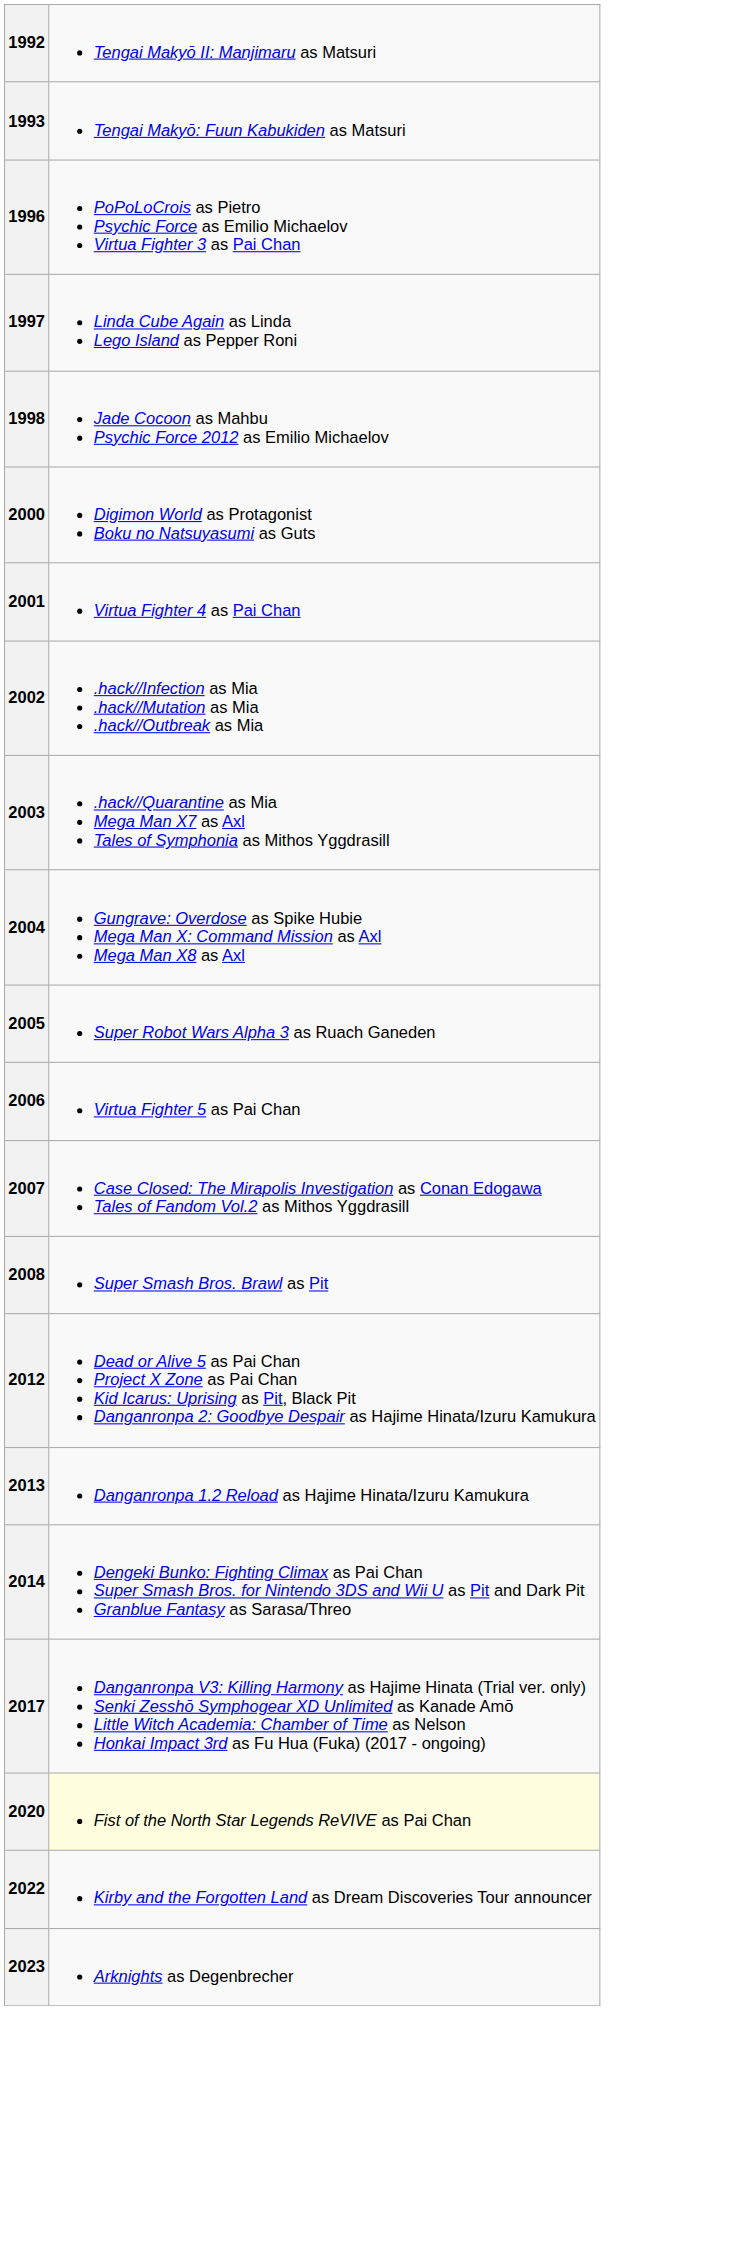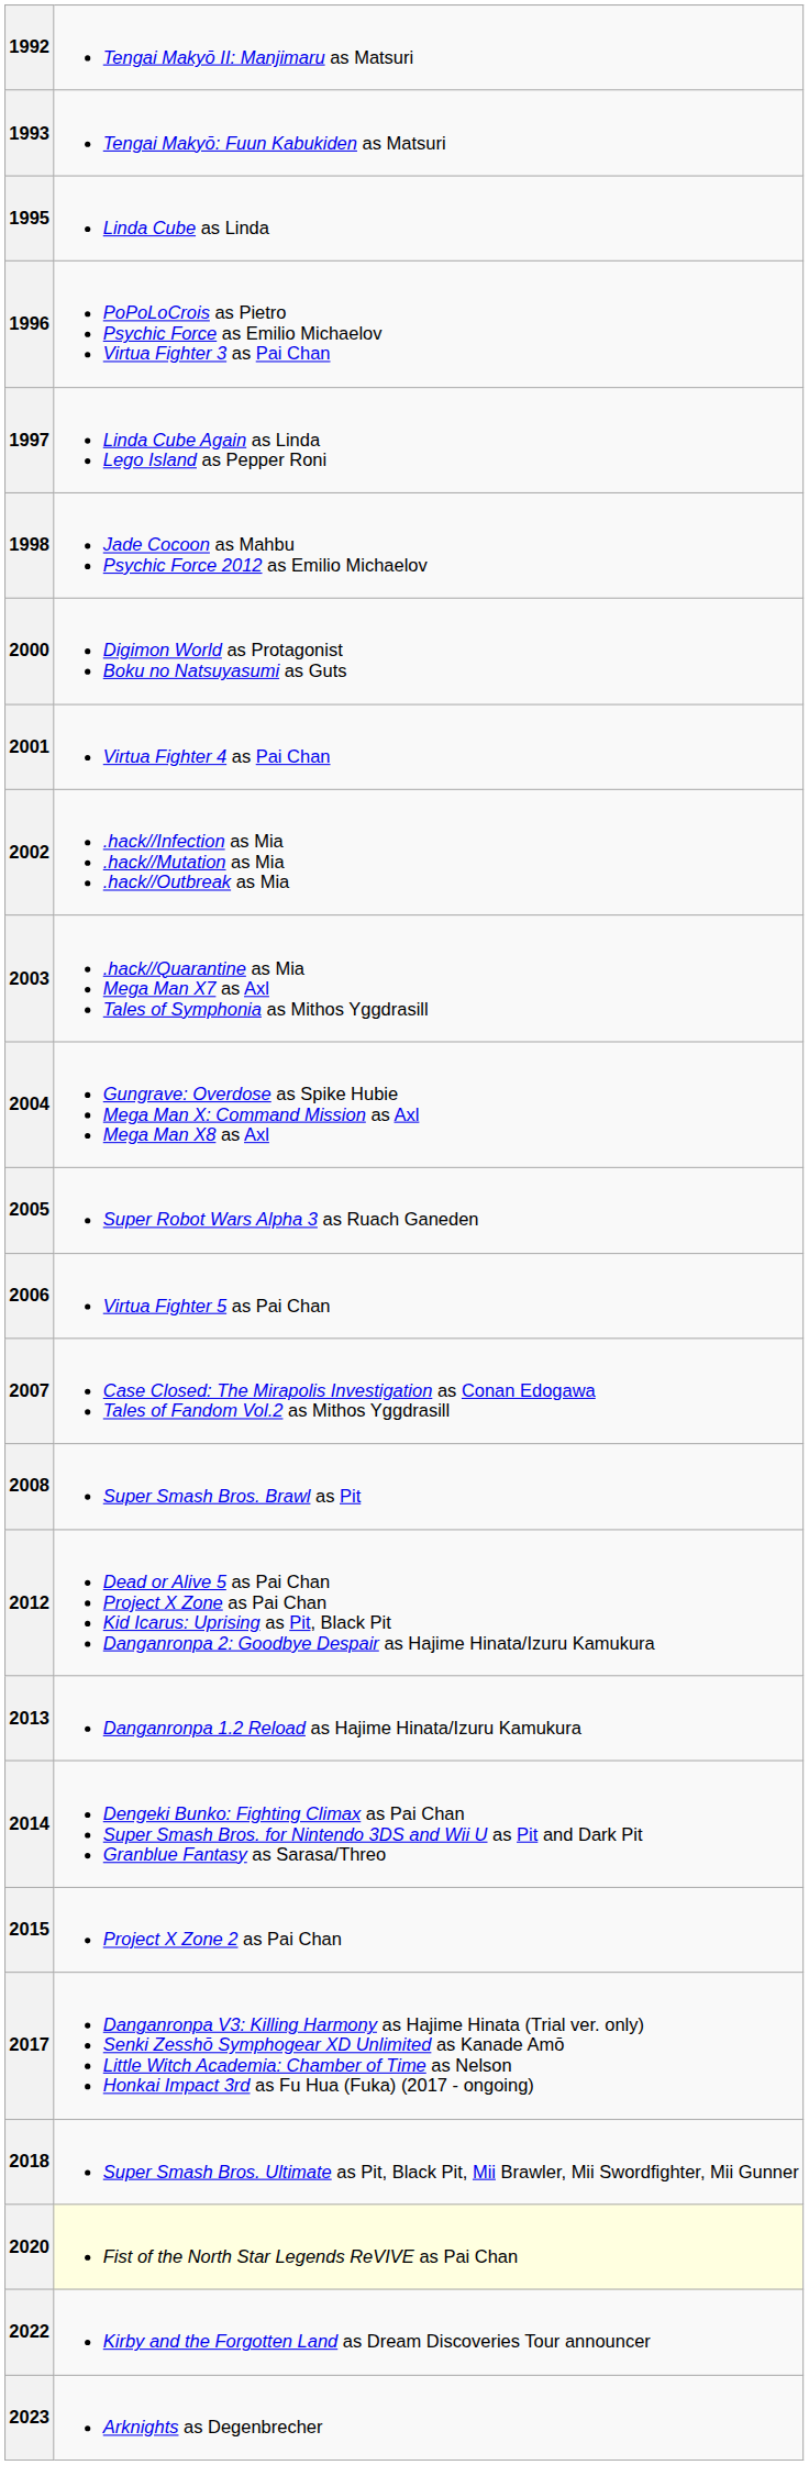+ row: 1995 | Linda Cube as Linda
+ row: 2015 | Project X Zone 2 as Pai Chan
+ row: 2018 | Super Smash Bros. Ultimate as Pit, Black Pit, Mii Brawler, Mii Swordfighter, Mii Gunner
